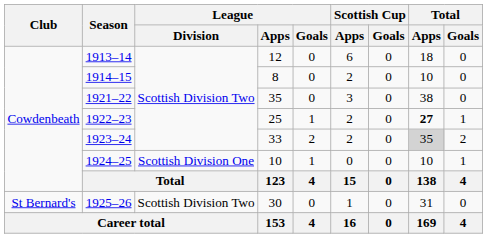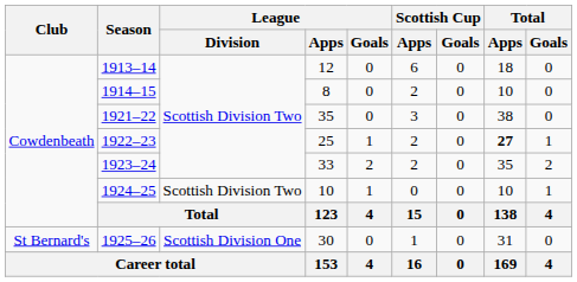1923–24 | Total / Apps: lightgrey background -> no background
1924–25 | League / Division: Scottish Division One -> Scottish Division Two
1925–26 | League / Division: Scottish Division Two -> Scottish Division One
